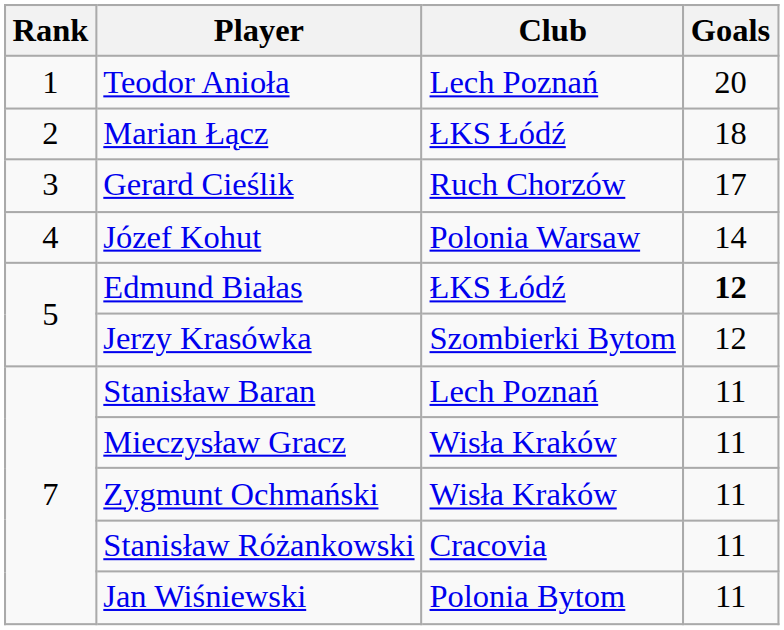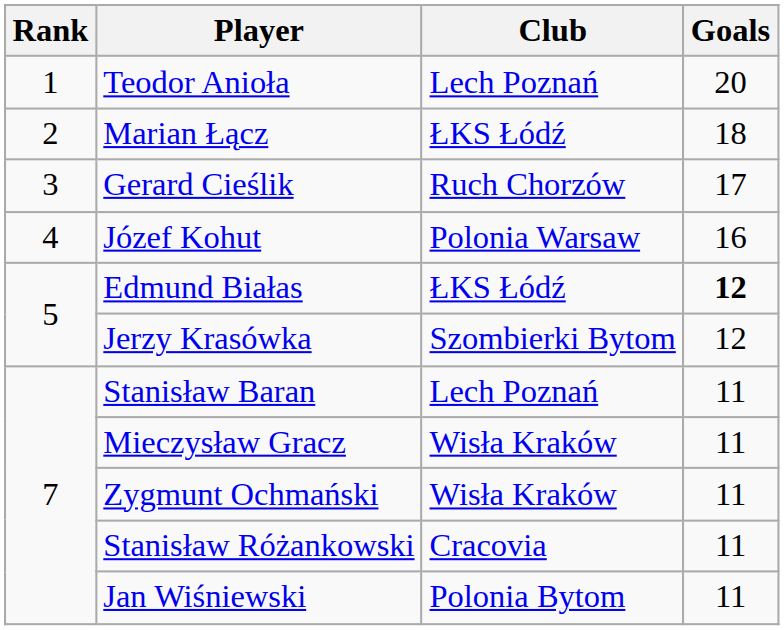Józef Kohut | Goals: 14 -> 16
